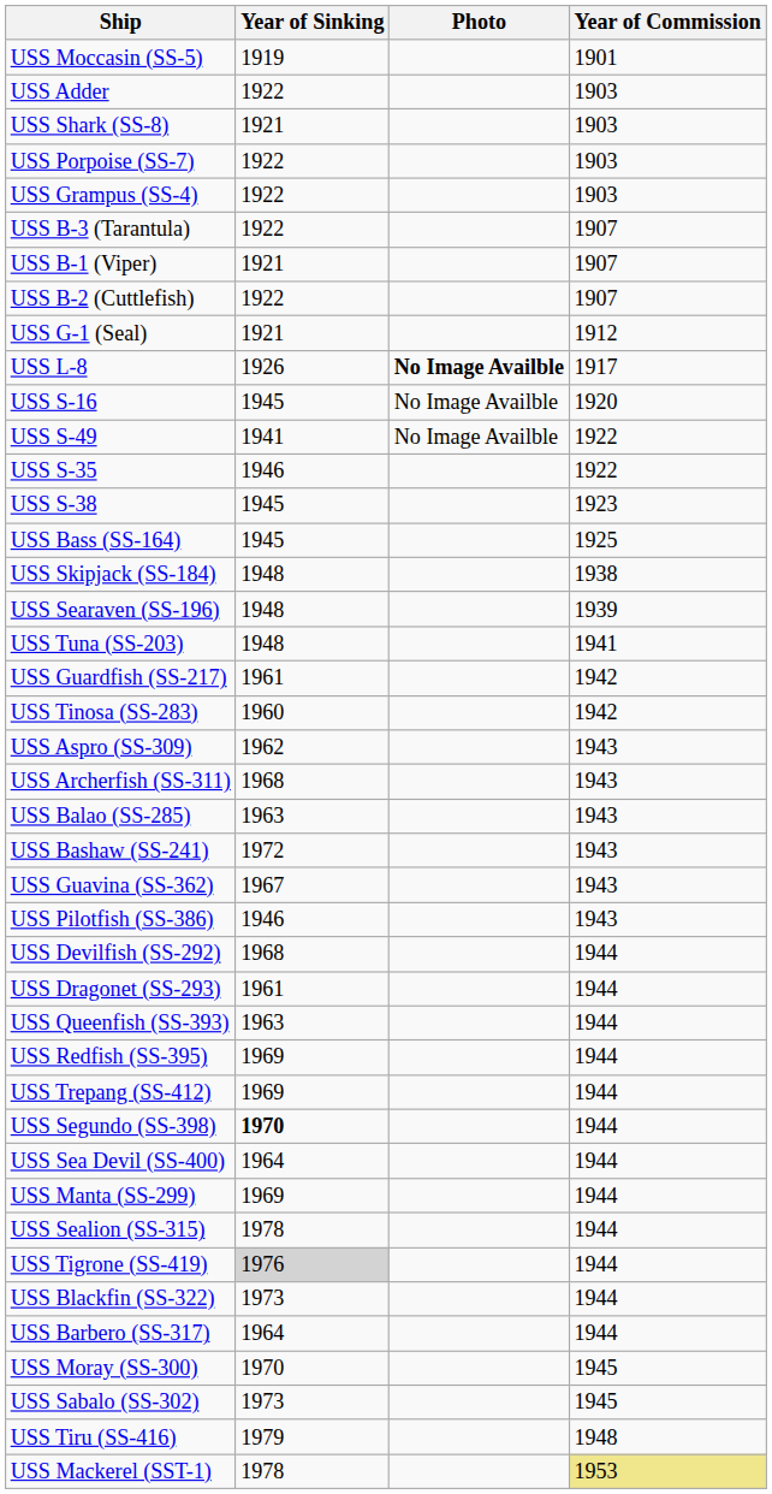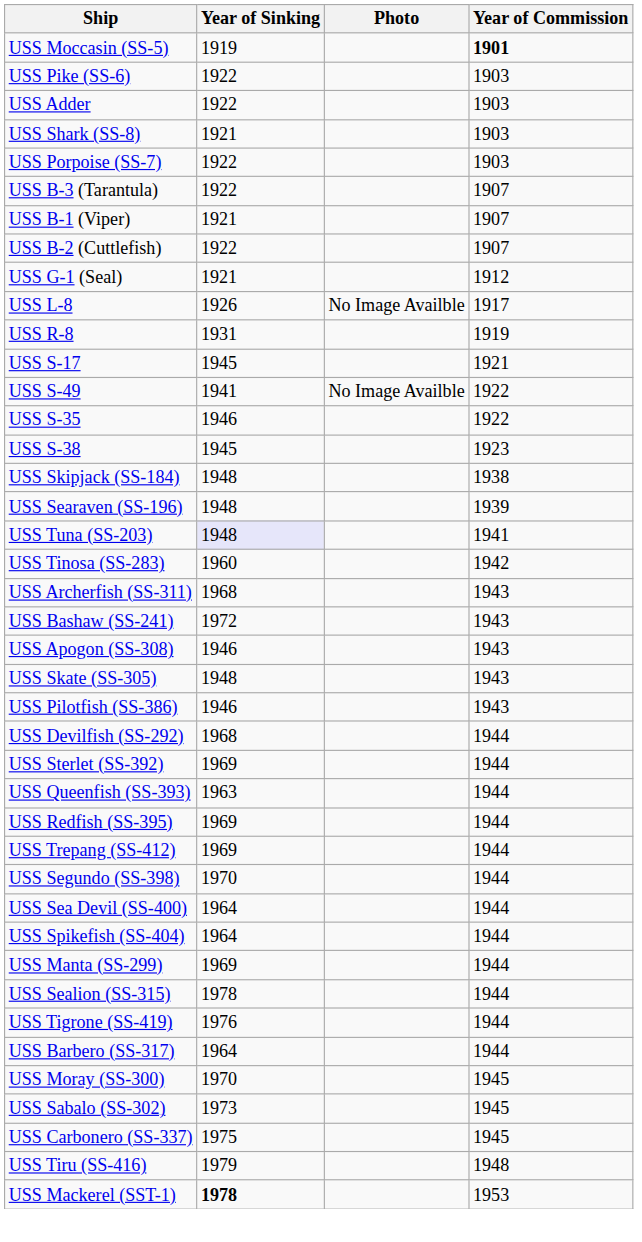USS Moccasin (SS-5) | Year of Commission: normal -> bold
+ row: USS Pike (SS-6) | 1922 | 1903
- row: USS Grampus (SS-4) | 1922 | 1903
USS L-8 | Photo: bold -> normal
+ row: USS R-8 | 1931 | 1919
- row: USS S-16 | 1945 | No Image Availble | 1920
+ row: USS S-17 | 1945 | 1921
- row: USS Bass (SS-164) | 1945 | 1925
USS Tuna (SS-203) | Year of Sinking: no background -> lavender background
- row: USS Guardfish (SS-217) | 1961 | 1942
- row: USS Aspro (SS-309) | 1962 | 1943
- row: USS Balao (SS-285) | 1963 | 1943
+ row: USS Apogon (SS-308) | 1946 | 1943
+ row: USS Skate (SS-305) | 1948 | 1943
- row: USS Guavina (SS-362) | 1967 | 1943
- row: USS Dragonet (SS-293) | 1961 | 1944
+ row: USS Sterlet (SS-392) | 1969 | 1944
USS Segundo (SS-398) | Year of Sinking: bold -> normal
+ row: USS Spikefish (SS-404) | 1964 | 1944
USS Tigrone (SS-419) | Year of Sinking: lightgrey background -> no background
- row: USS Blackfin (SS-322) | 1973 | 1944
+ row: USS Carbonero (SS-337) | 1975 | 1945
USS Mackerel (SST-1) | Year of Sinking: normal -> bold
USS Mackerel (SST-1) | Year of Commission: khaki background -> no background
